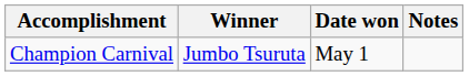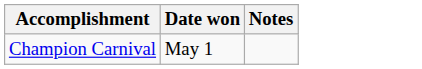- column: Winner | Jumbo Tsuruta
